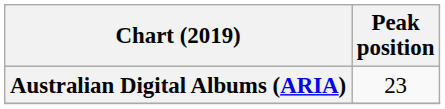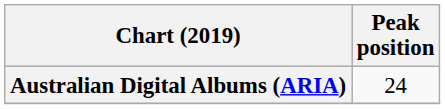Australian Digital Albums (ARIA) | Peak position: 23 -> 24
